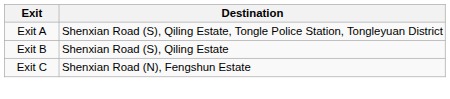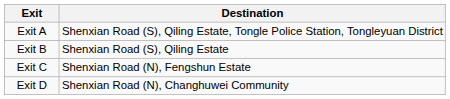+ row: Exit D | Shenxian Road (N), Changhuwei Community
